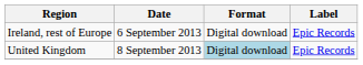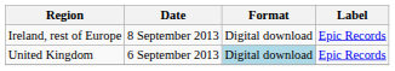Ireland, rest of Europe | Date: 6 September 2013 -> 8 September 2013
United Kingdom | Date: 8 September 2013 -> 6 September 2013
